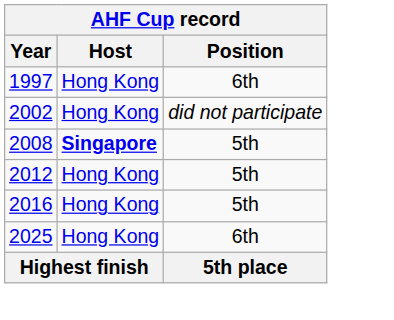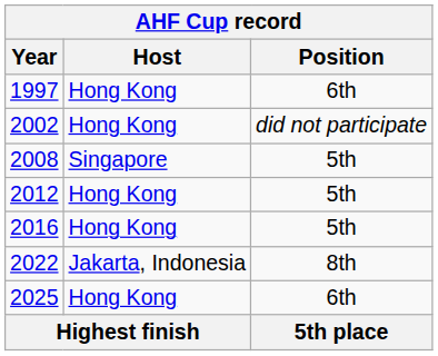2008 | Host: bold -> normal
+ row: 2022 | Jakarta, Indonesia | 8th
